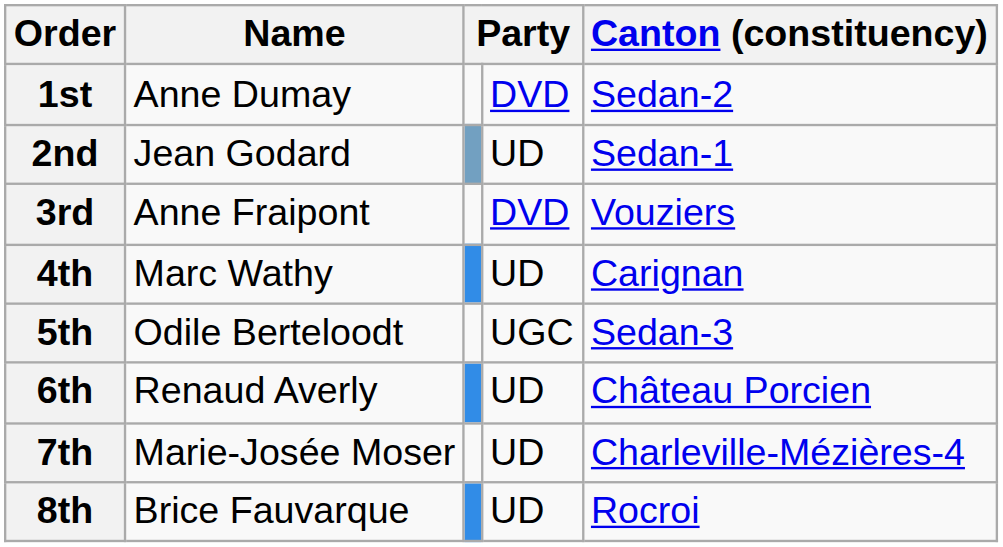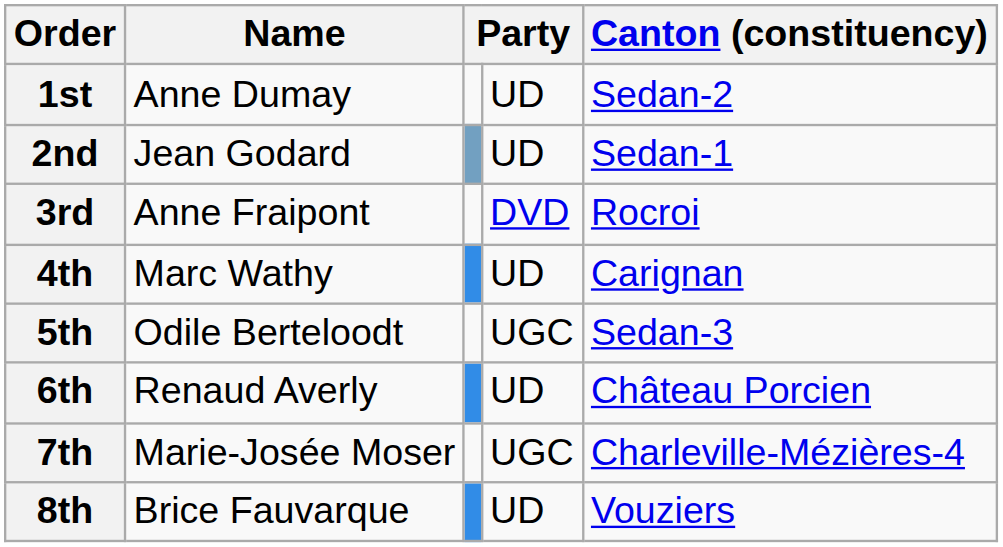1st | column 4: DVD -> UD
3rd | Canton (constituency): Vouziers -> Rocroi
7th | column 4: UD -> UGC
8th | Canton (constituency): Rocroi -> Vouziers
